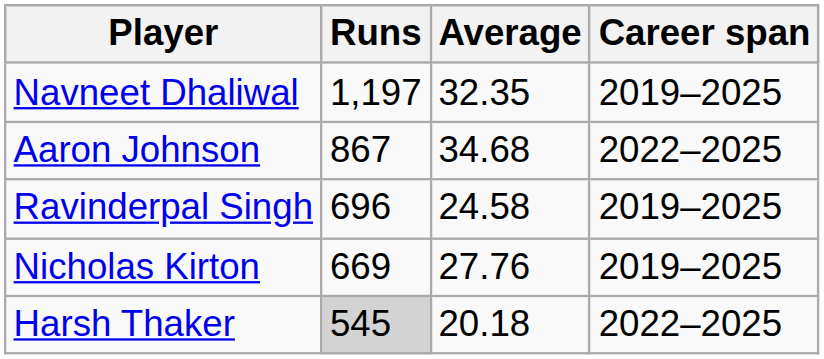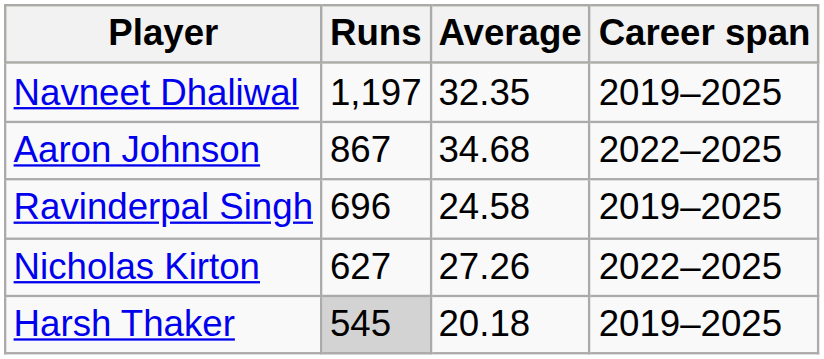Nicholas Kirton | Runs: 669 -> 627
Nicholas Kirton | Average: 27.76 -> 27.26
Nicholas Kirton | Career span: 2019–2025 -> 2022–2025
Harsh Thaker | Career span: 2022–2025 -> 2019–2025
